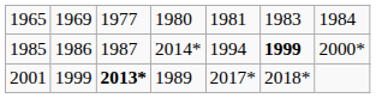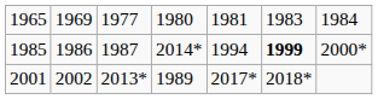2001 | column 2: 1999 -> 2002
2001 | column 3: bold -> normal
